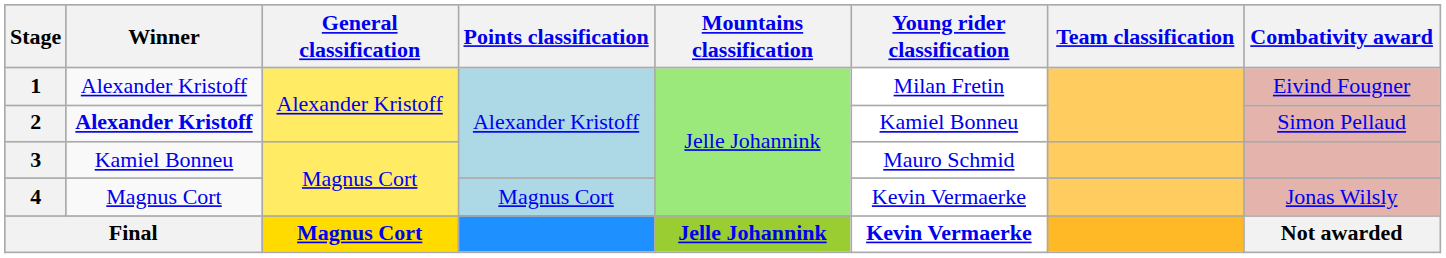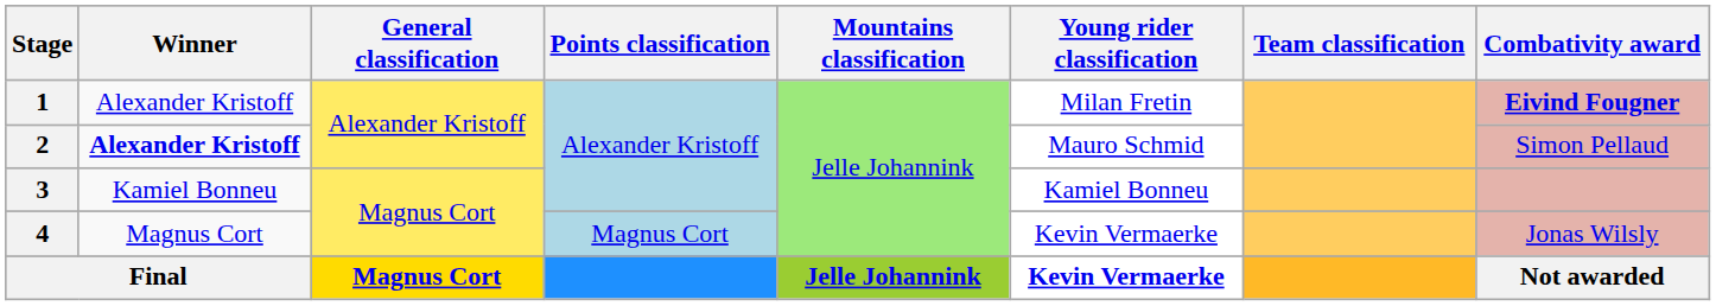1 | Combativity award: normal -> bold
2 | Young rider classification: Kamiel Bonneu -> Mauro Schmid
3 | Young rider classification: Mauro Schmid -> Kamiel Bonneu
